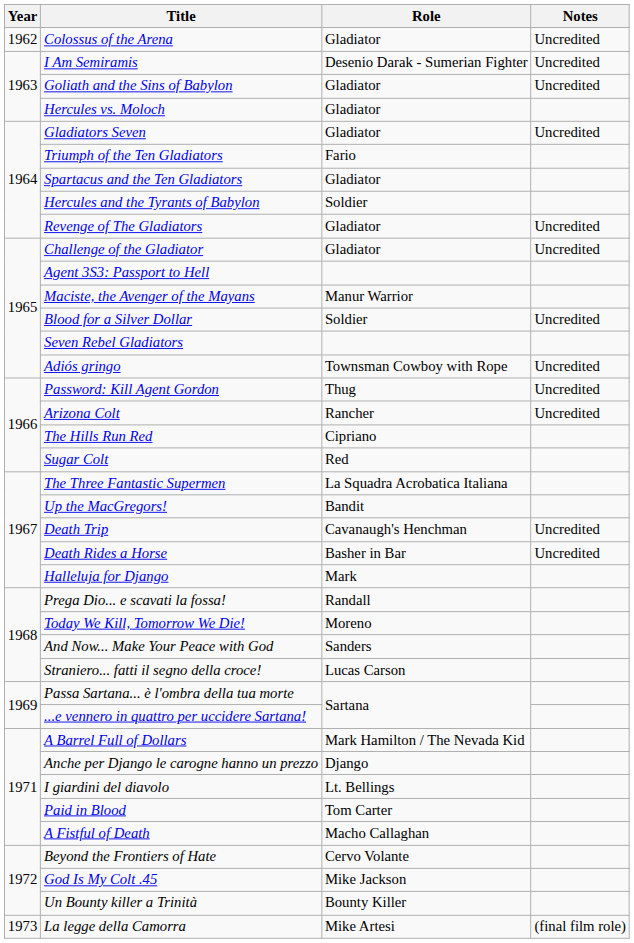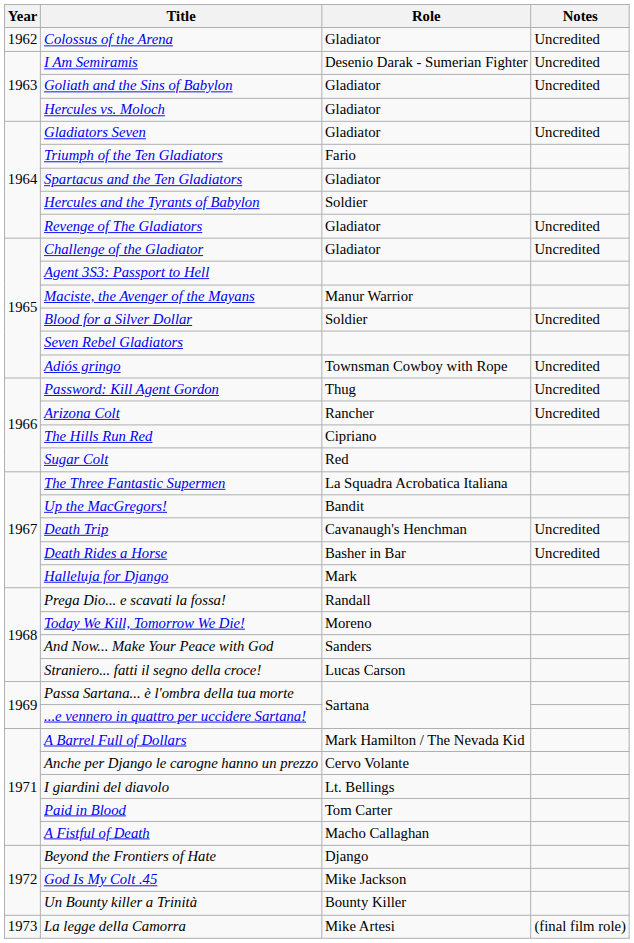Anche per Django le carogne hanno un prezzo | Role: Django -> Cervo Volante
Beyond the Frontiers of Hate | Role: Cervo Volante -> Django
